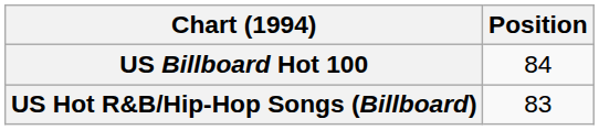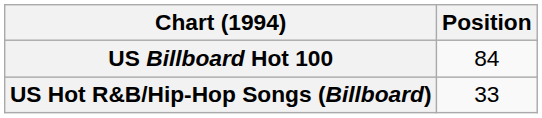US Hot R&B/Hip-Hop Songs (Billboard) | Position: 83 -> 33
